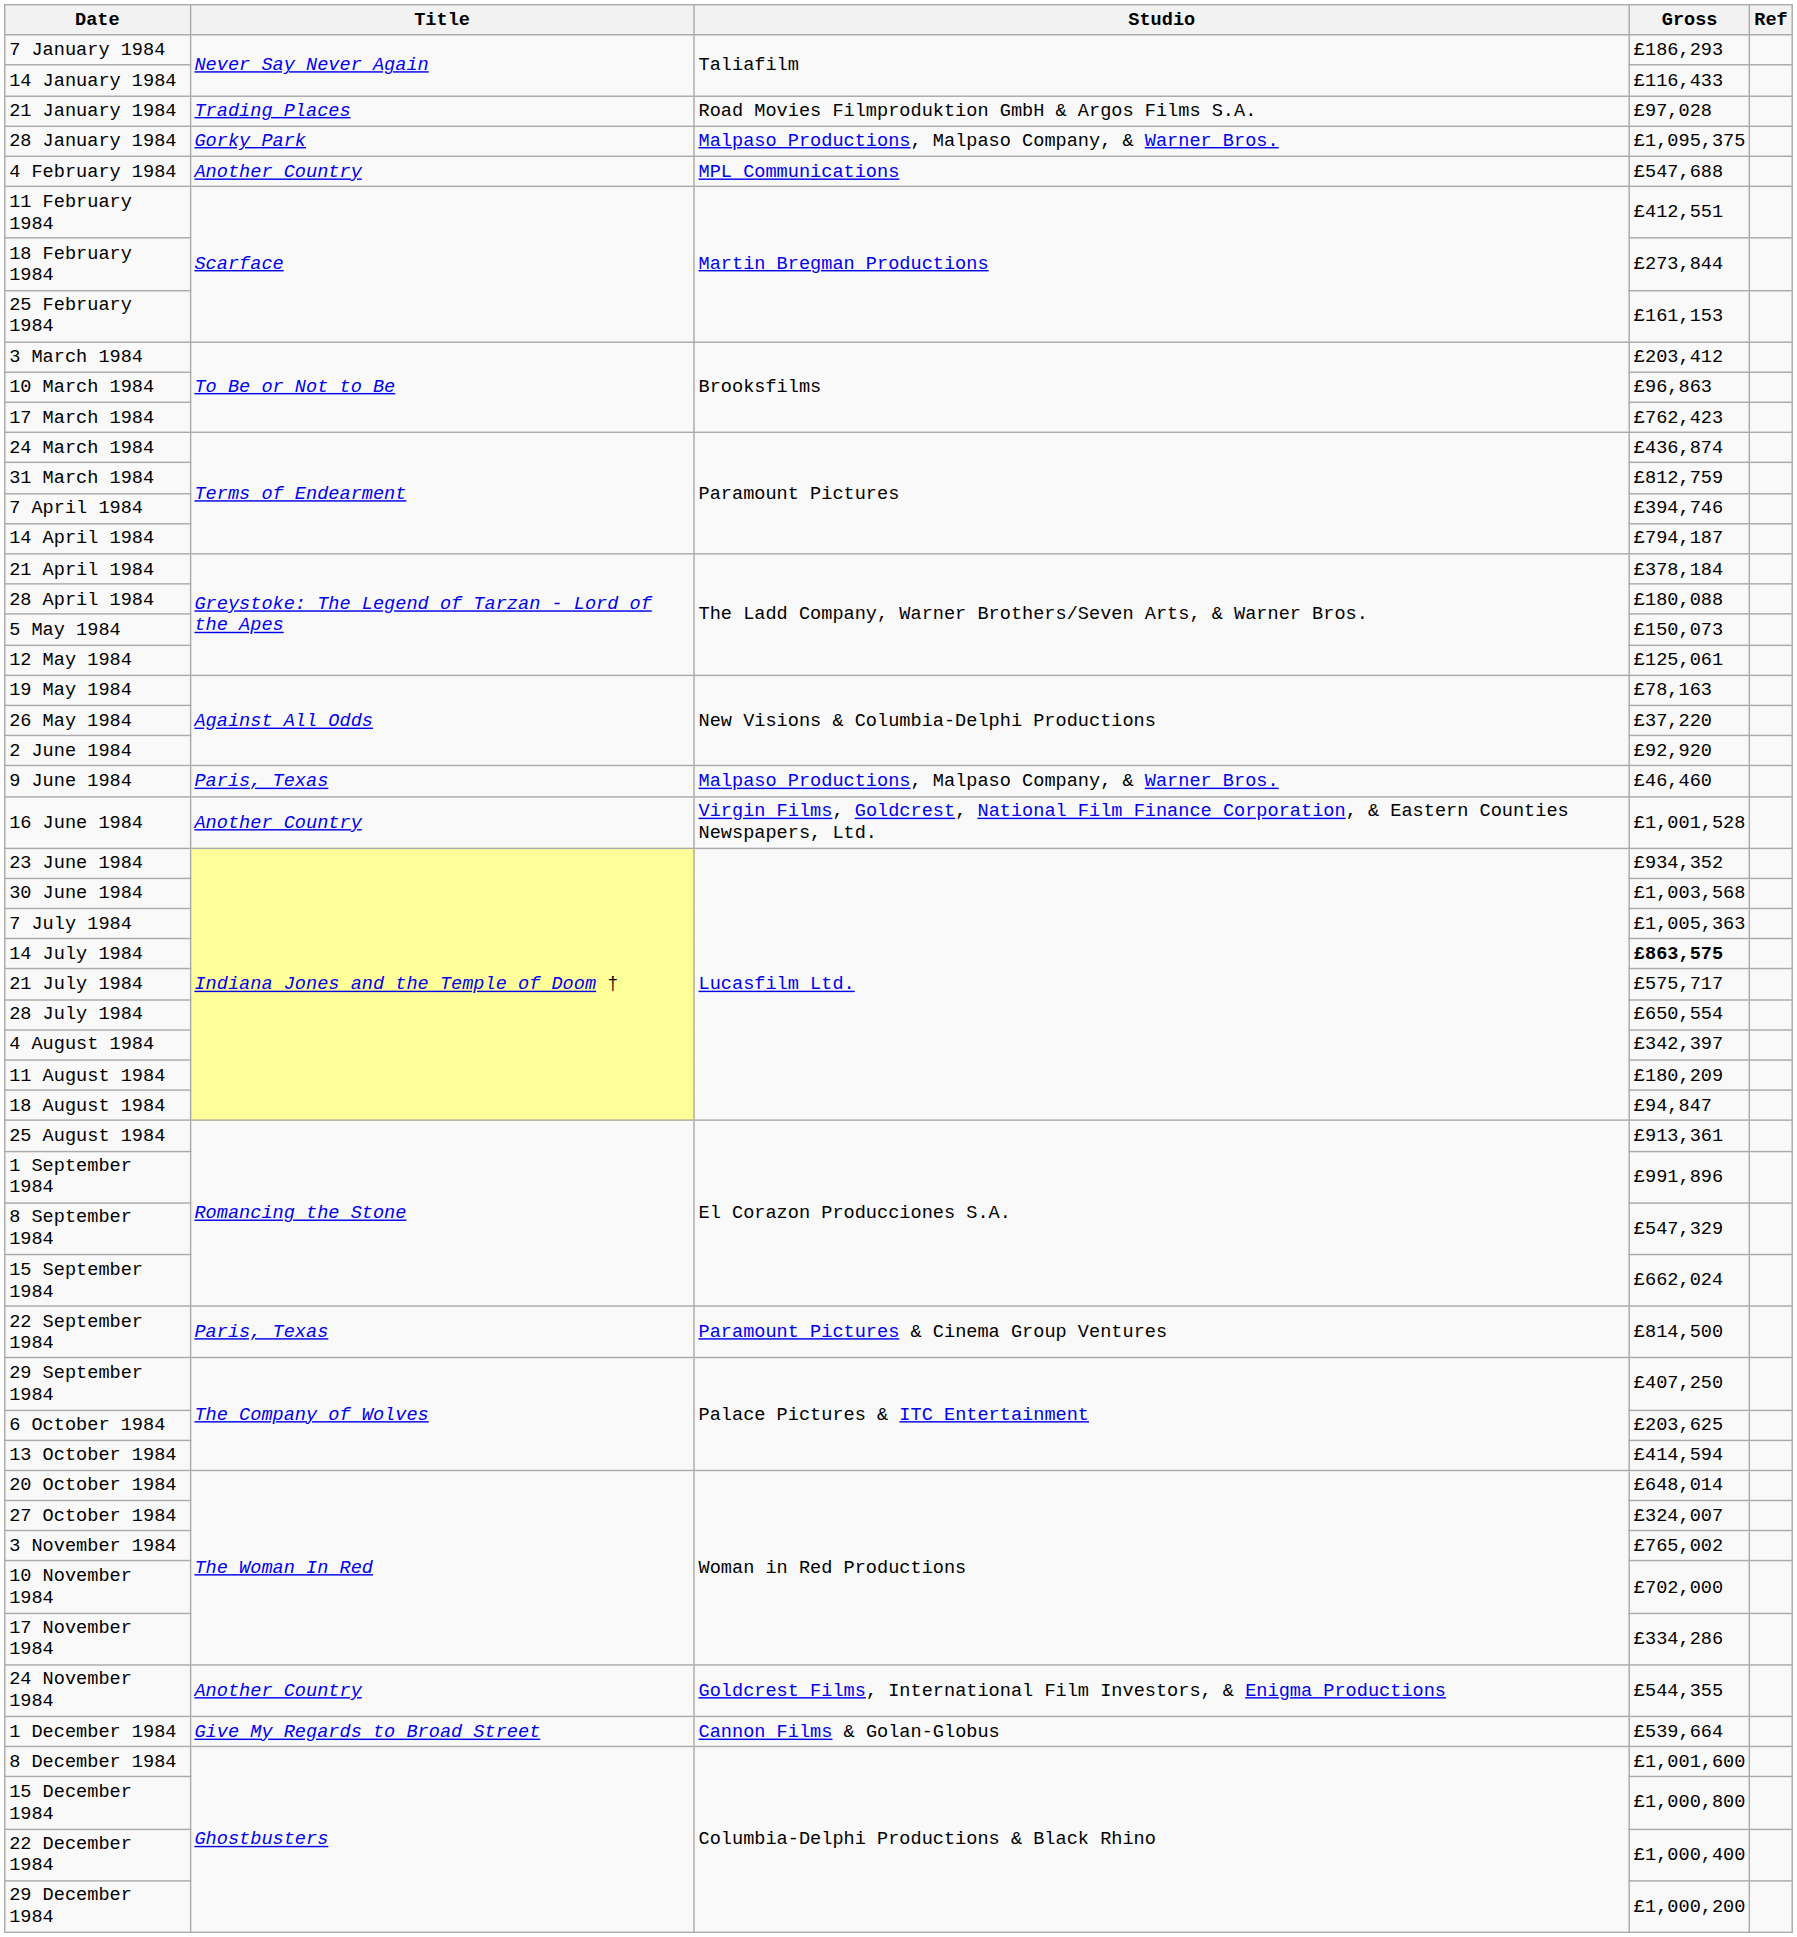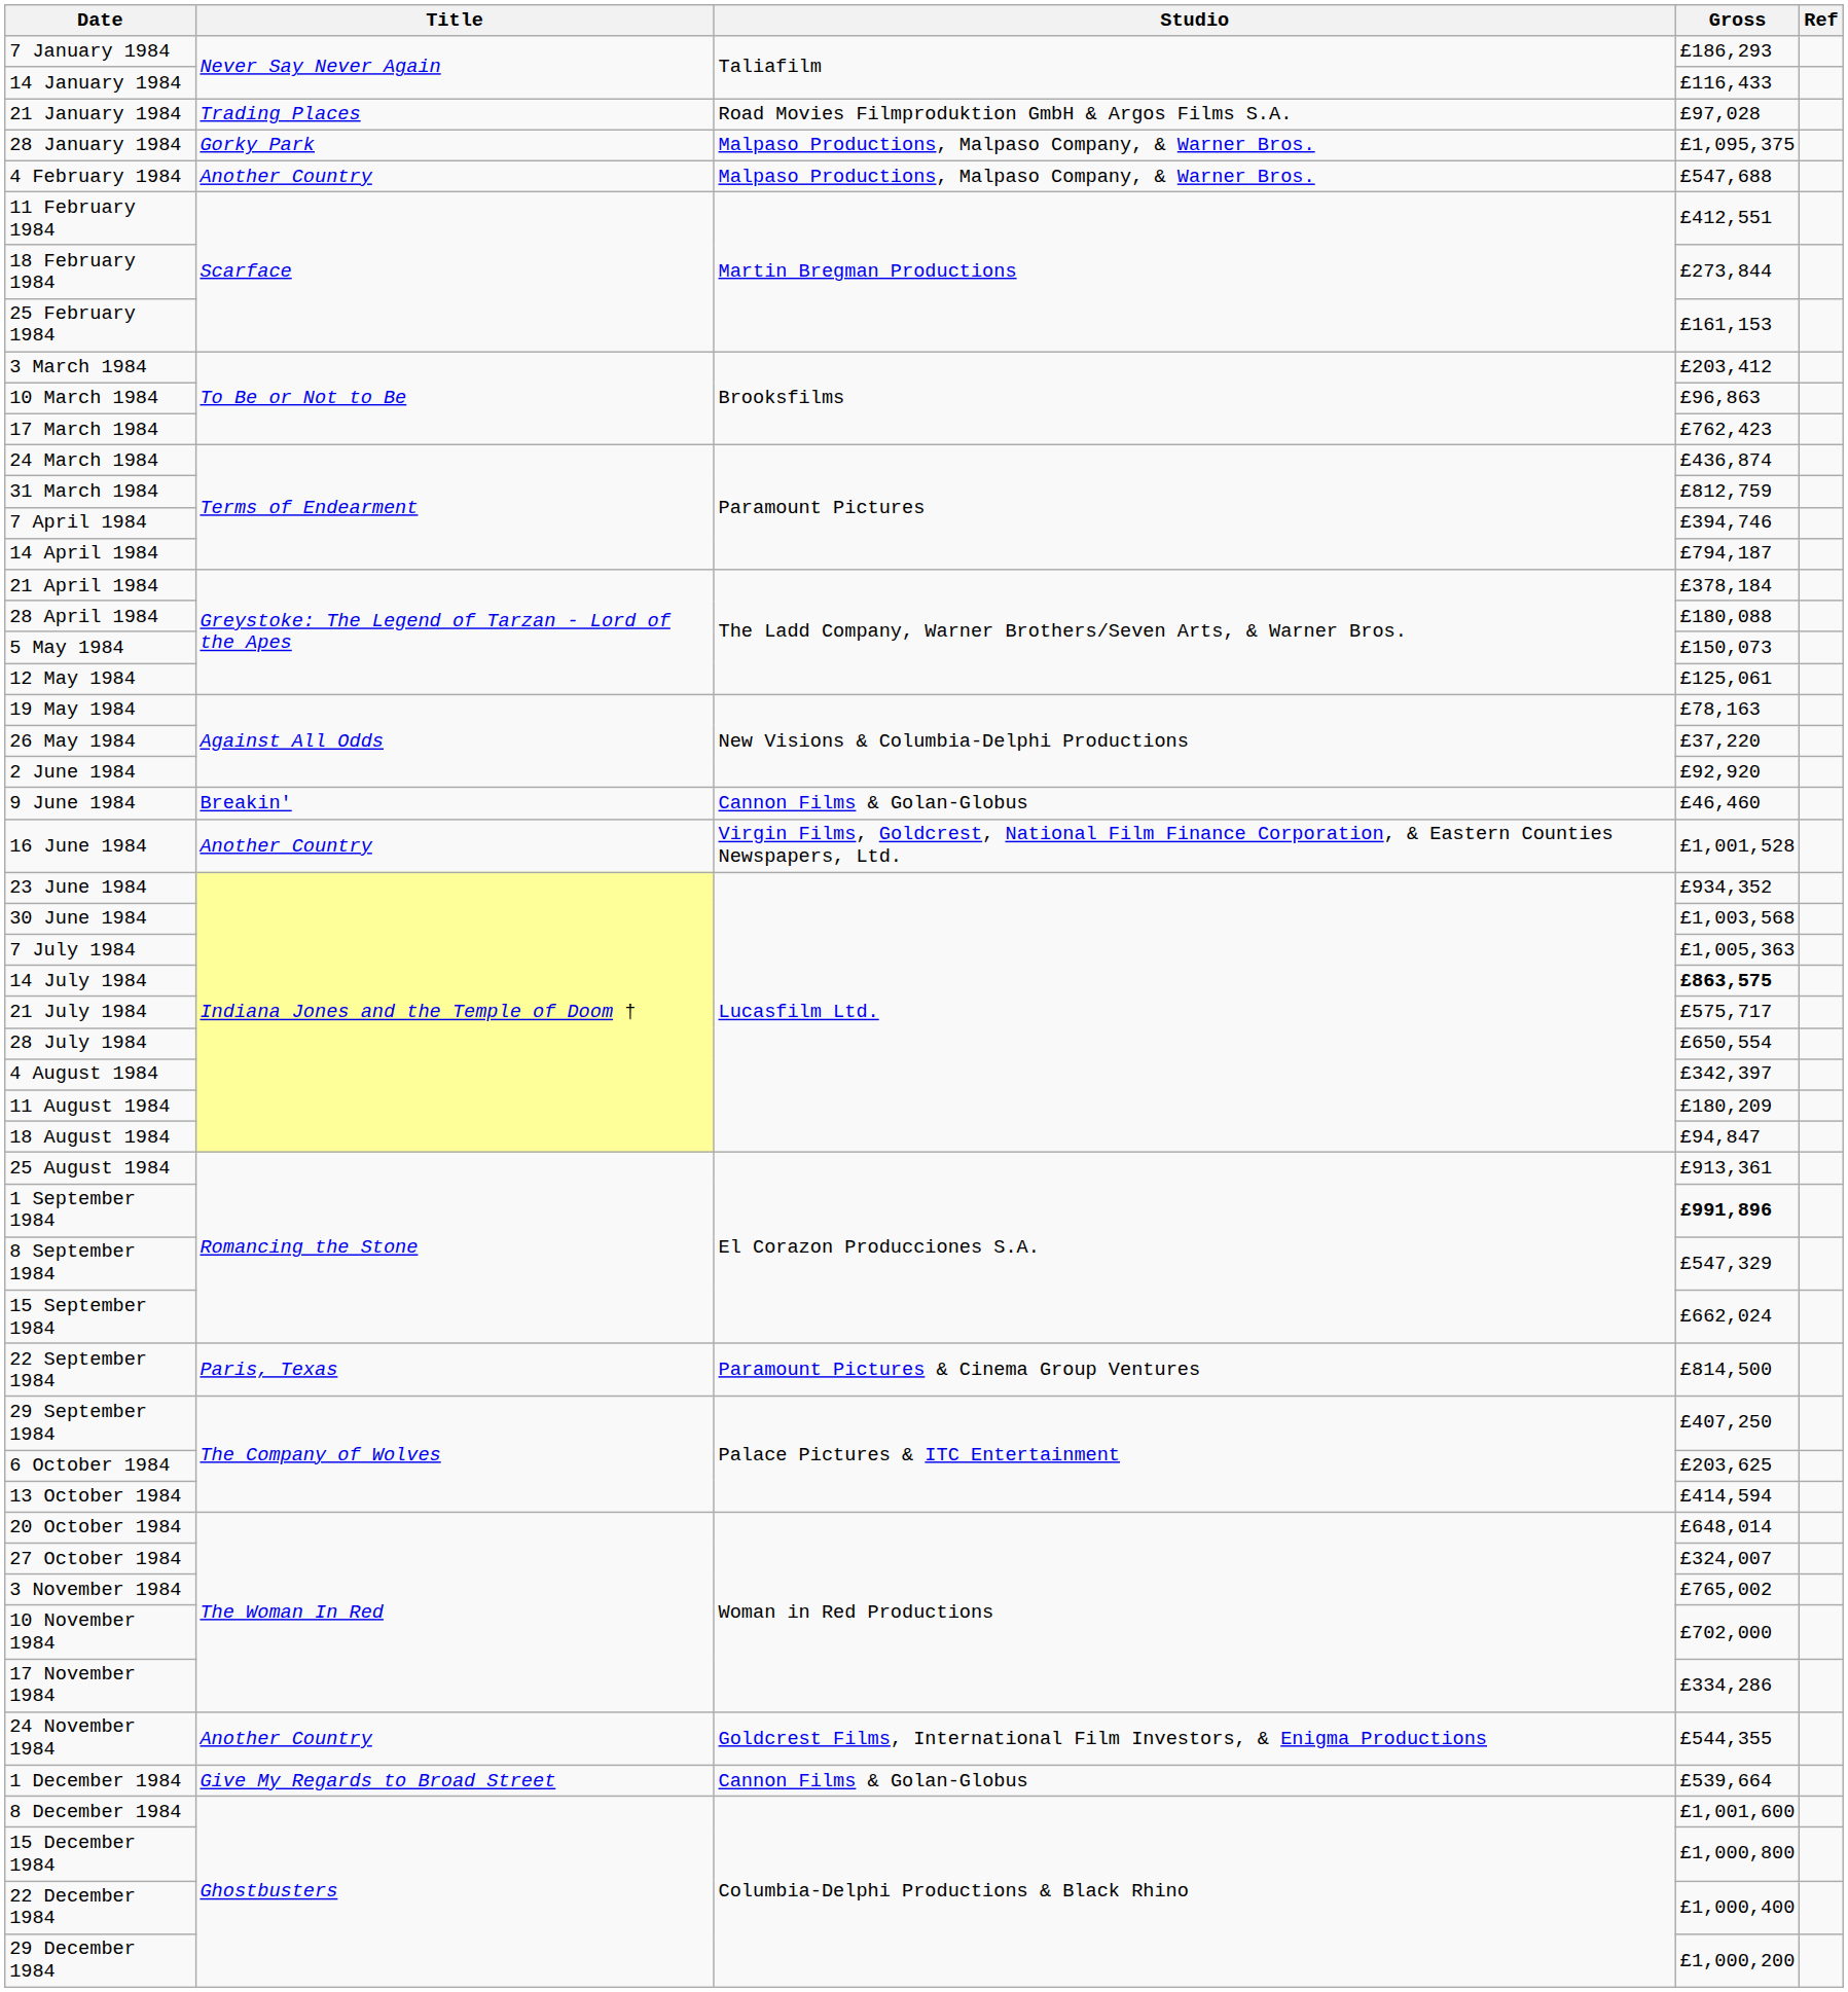4 February 1984 | Studio: MPL Communications -> Malpaso Productions, Malpaso Company, & Warner Bros.
9 June 1984 | Title: Paris, Texas -> Breakin'
9 June 1984 | Studio: Malpaso Productions, Malpaso Company, & Warner Bros. -> Cannon Films & Golan-Globus
1 September 1984 | Gross: normal -> bold
